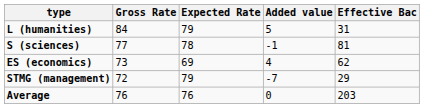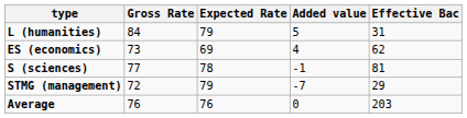rows swapped: ES (economics) <-> S (sciences)
